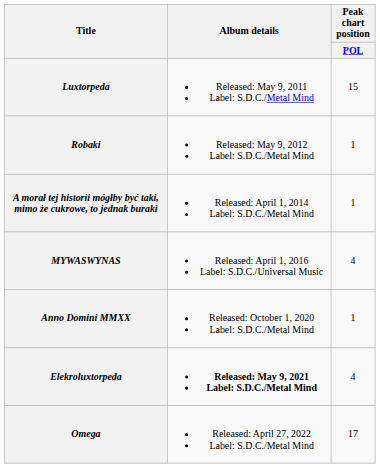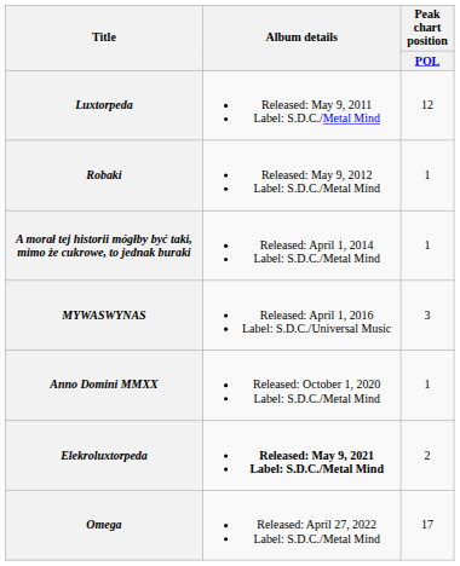Luxtorpeda | Peak chart position / POL: 15 -> 12
MYWASWYNAS | Peak chart position / POL: 4 -> 3
Elekroluxtorpeda | Peak chart position / POL: 4 -> 2
